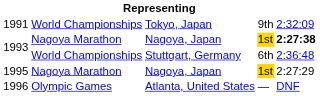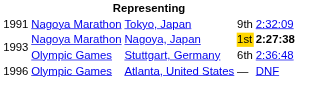1991 | column 2: World Championships -> Nagoya Marathon
1993 / Stuttgart, Germany | column 2: World Championships -> Olympic Games
- row: 1995 | Nagoya Marathon | Nagoya, Japan | 1st | 2:27:29
